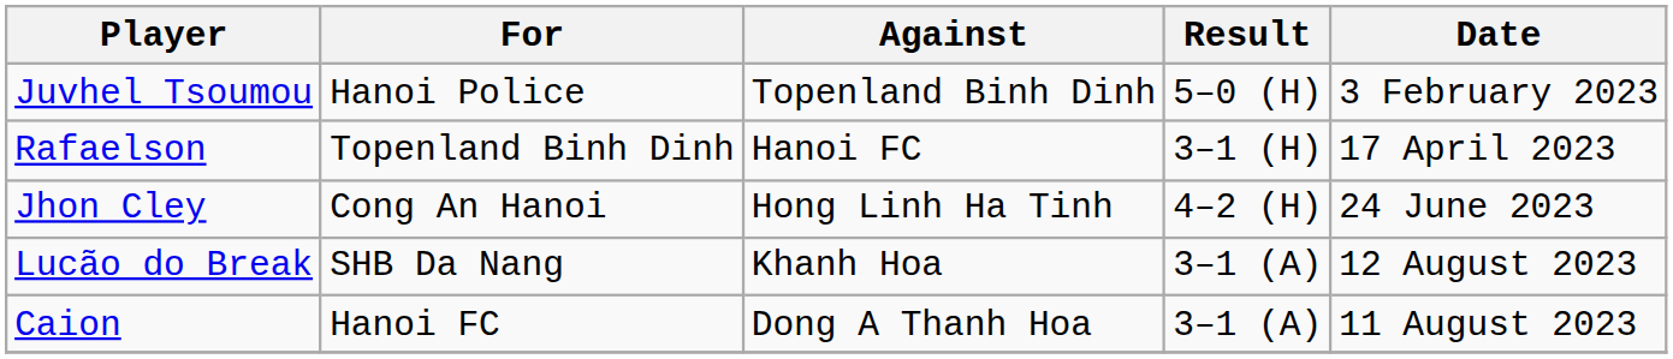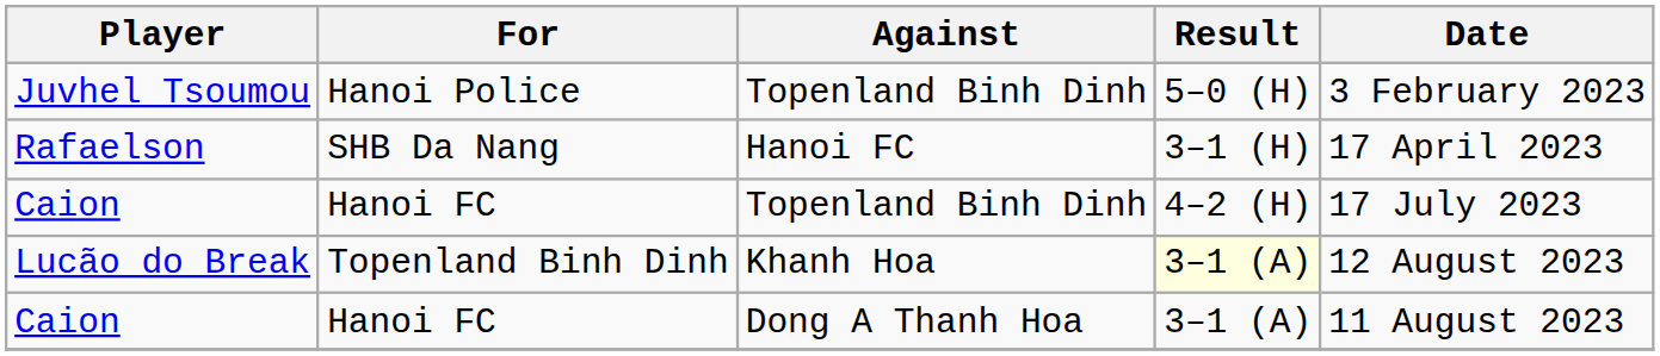Rafaelson | For: Topenland Binh Dinh -> SHB Da Nang
- row: Jhon Cley | Cong An Hanoi | Hong Linh Ha Tinh | 4–2 (H) | 24 June 2023
+ row: Caion | Hanoi FC | Topenland Binh Dinh | 4–2 (H) | 17 July 2023
Lucão do Break | For: SHB Da Nang -> Topenland Binh Dinh
Lucão do Break | Result: no background -> lightyellow background
